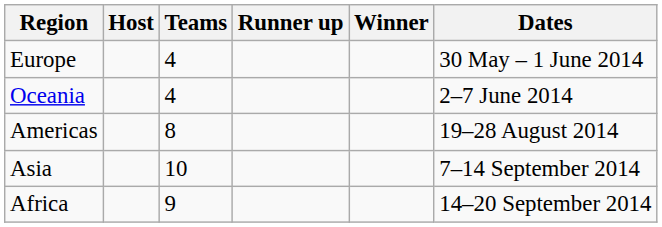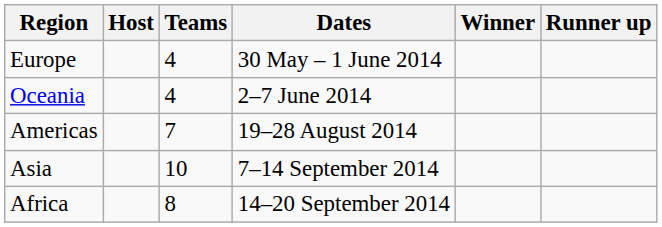columns swapped: Dates <-> Runner up
Americas | Teams: 8 -> 7
Africa | Teams: 9 -> 8
